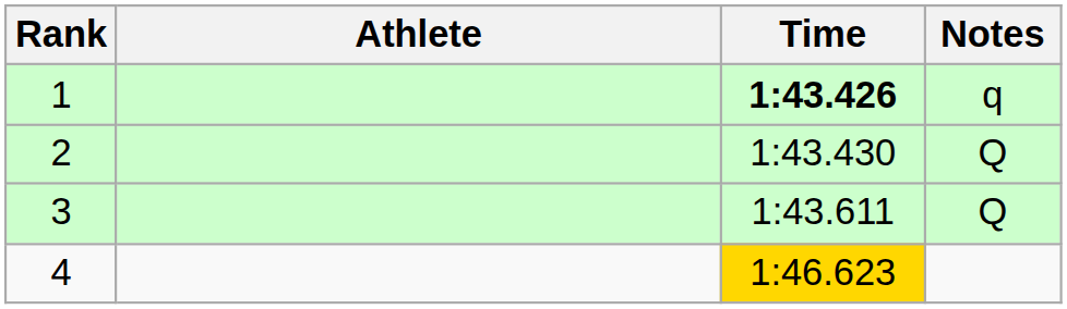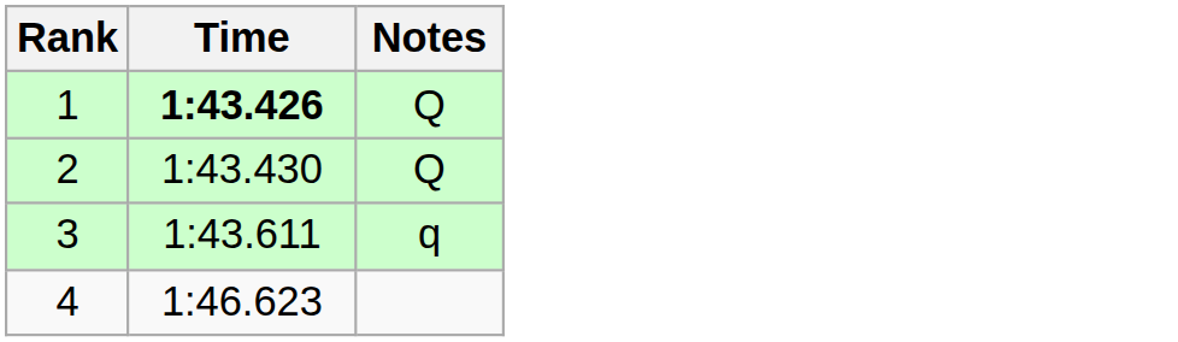- column: Athlete
1 | Notes: q -> Q
3 | Notes: Q -> q
4 | Time: gold background -> no background
